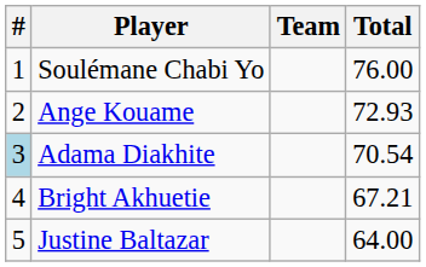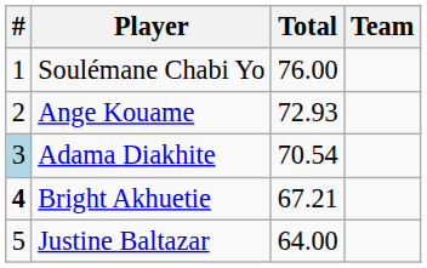columns swapped: Team <-> Total
Bright Akhuetie | #: normal -> bold
